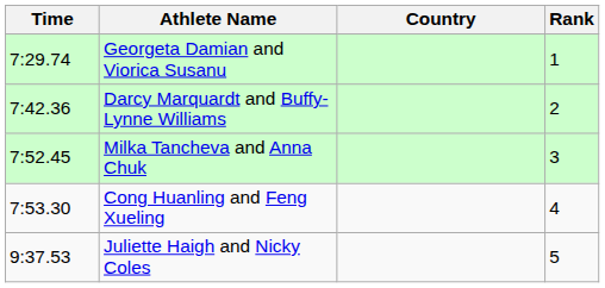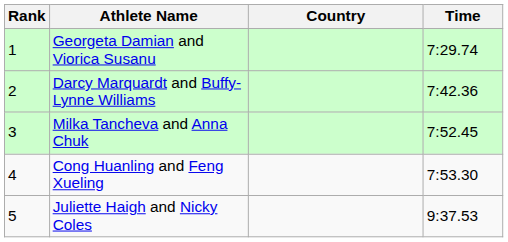columns swapped: Rank <-> Time
